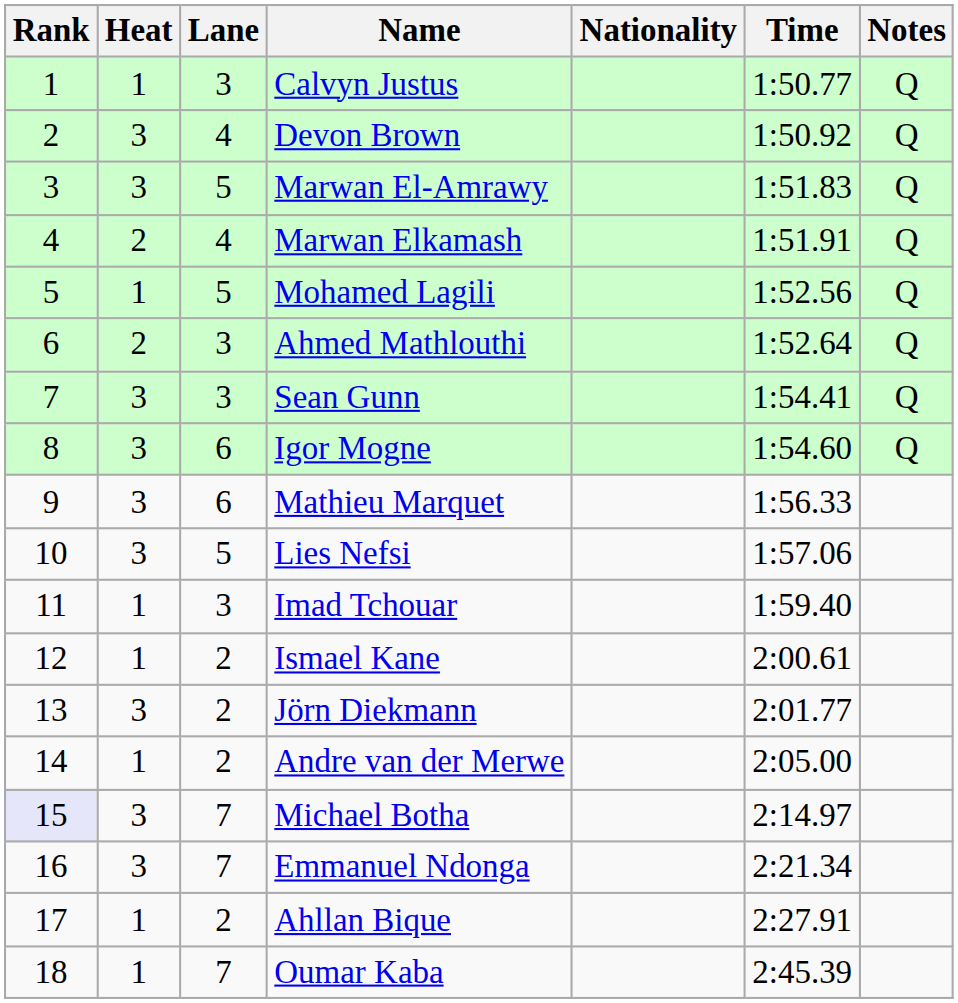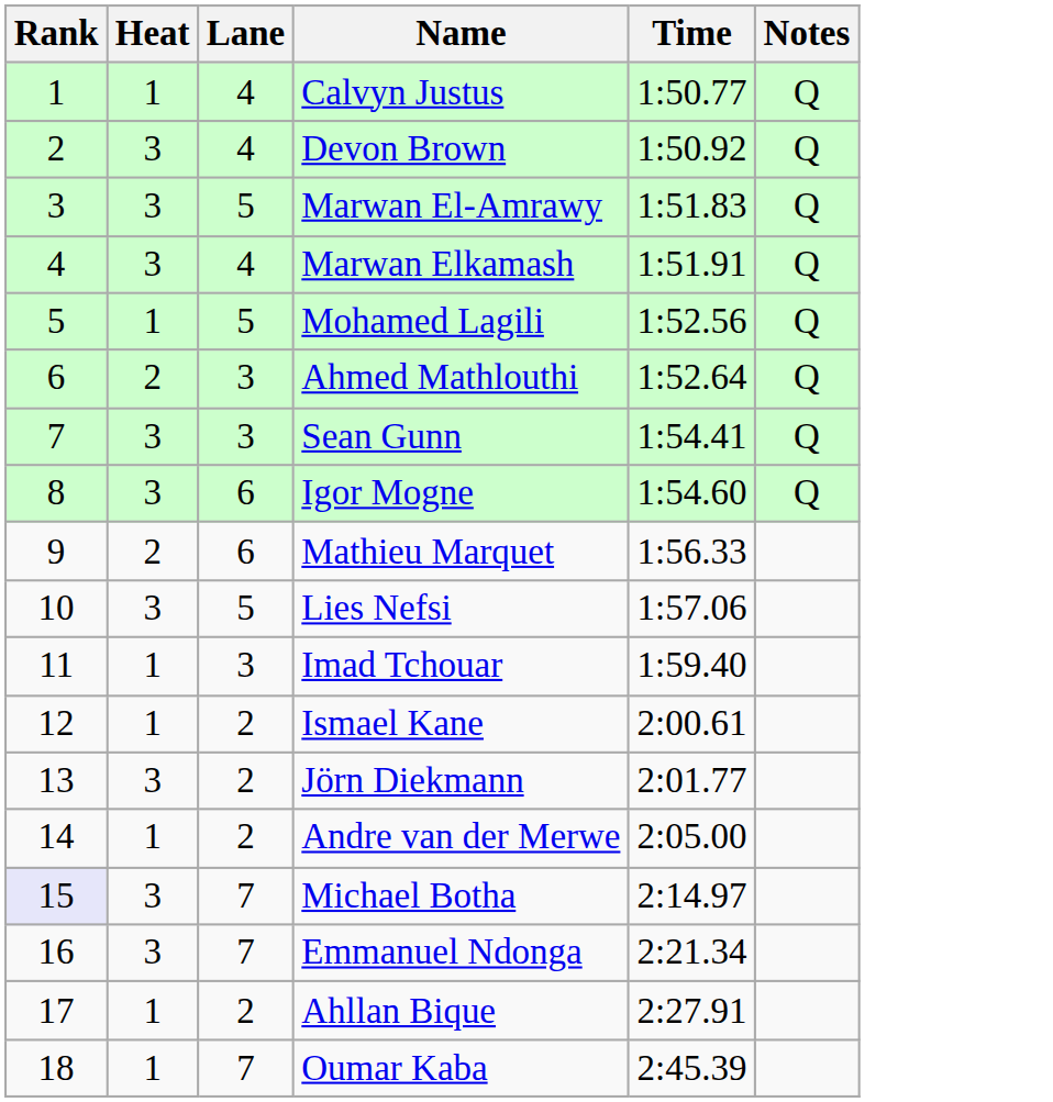- column: Nationality
Calvyn Justus | Lane: 3 -> 4
Marwan Elkamash | Heat: 2 -> 3
Mathieu Marquet | Heat: 3 -> 2
